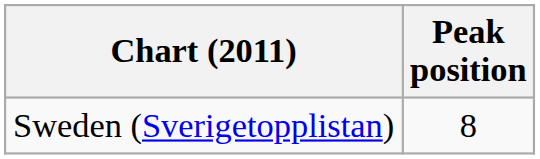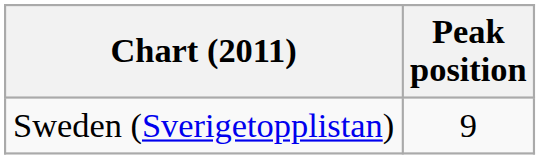Sweden (Sverigetopplistan) | Peak position: 8 -> 9
